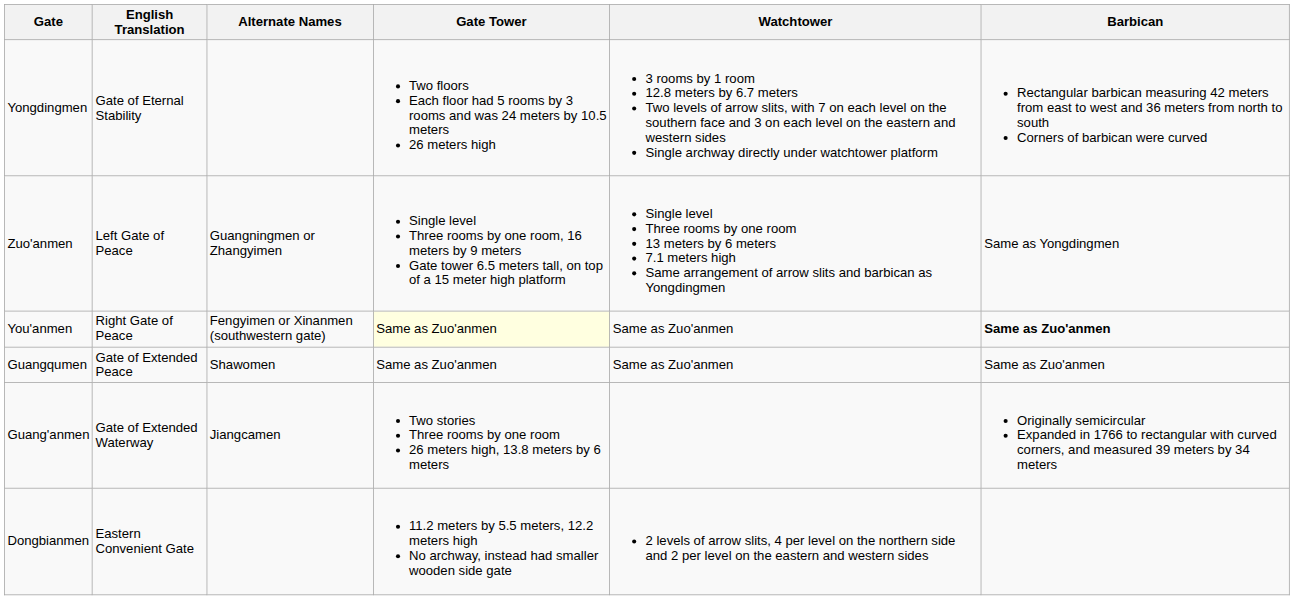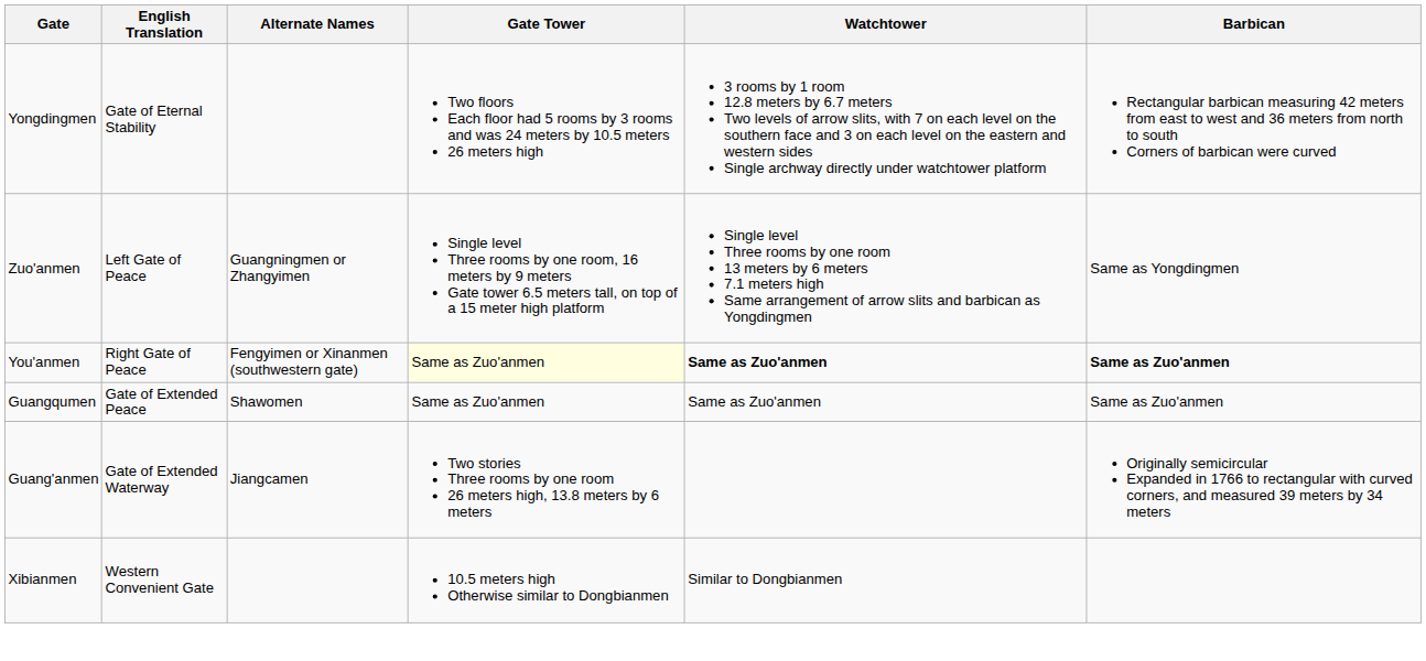You'anmen | Watchtower: normal -> bold
- row: Dongbianmen | Eastern Convenient Gate | 11.2 meters by 5.5 meters, 12.2 meters high No archway, instead had smaller wooden side gate | 2 levels of arrow slits, 4 per level on the northern side and 2 per level on the eastern and western sides
+ row: Xibianmen | Western Convenient Gate | 10.5 meters high Otherwise similar to Dongbianmen | Similar to Dongbianmen
